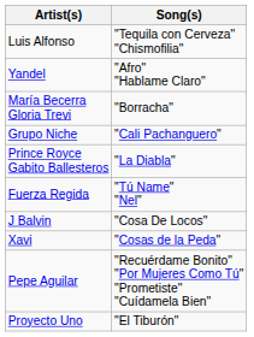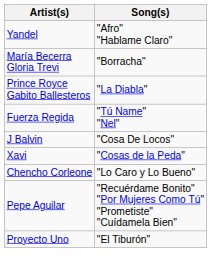- row: Luis Alfonso | "Tequila con Cerveza" "Chismofilia"
- row: Grupo Niche | "Cali Pachanguero"
+ row: Chencho Corleone | "Lo Caro y Lo Bueno"
